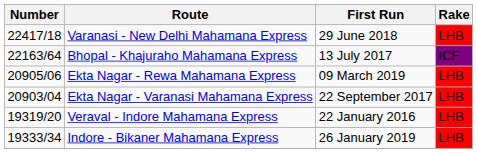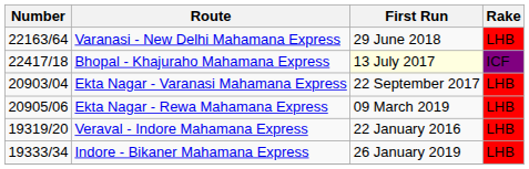Varanasi - New Delhi Mahamana Express | Number: 22417/18 -> 22163/64
Bhopal - Khajuraho Mahamana Express | Number: 22163/64 -> 22417/18
Bhopal - Khajuraho Mahamana Express | First Run: no background -> lightyellow background
rows swapped: Ekta Nagar - Varanasi Mahamana Express <-> Ekta Nagar - Rewa Mahamana Express
